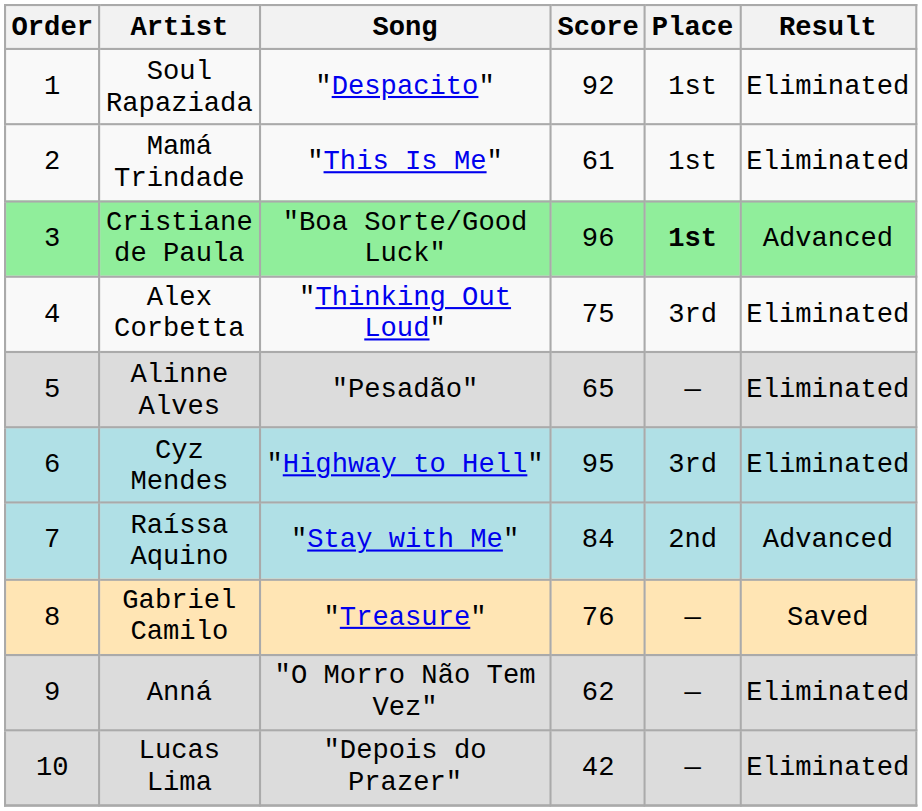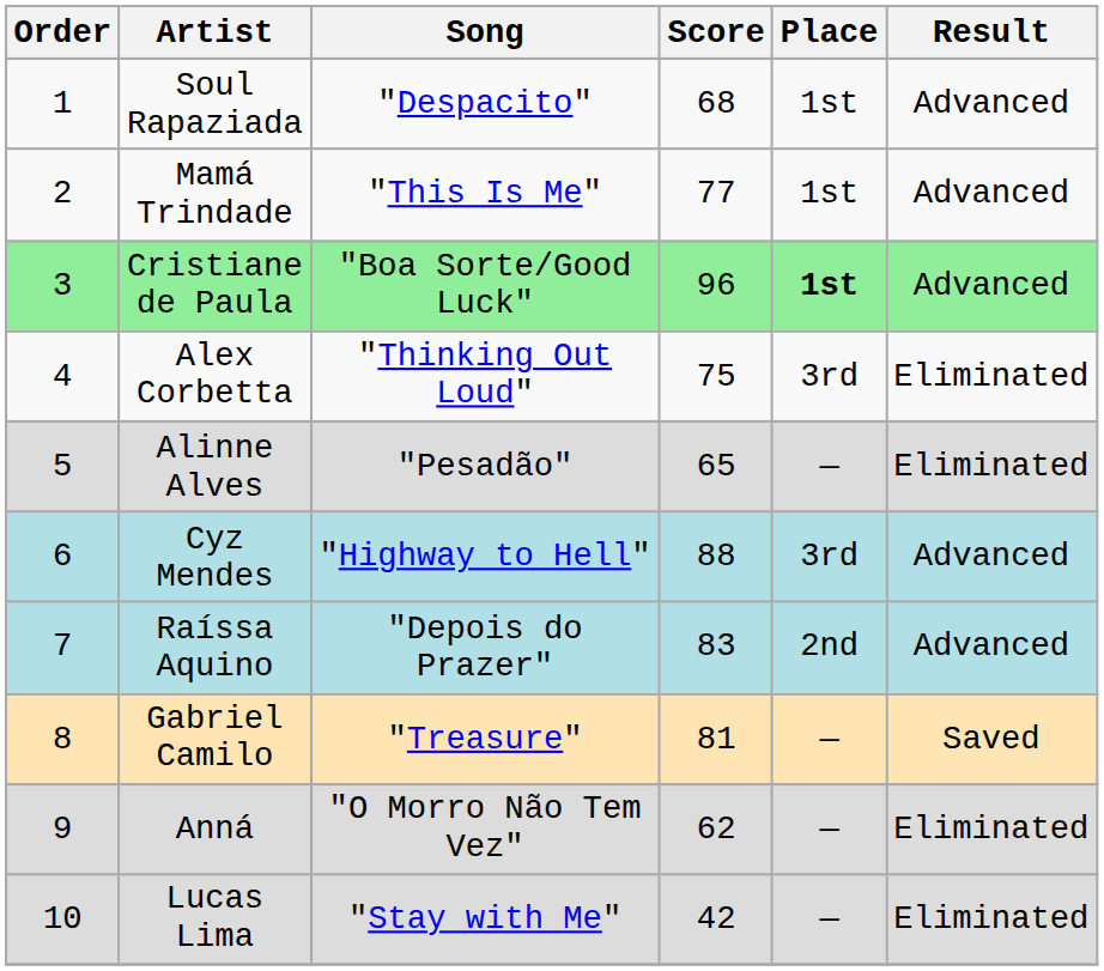Soul Rapaziada | Score: 92 -> 68
Soul Rapaziada | Result: Eliminated -> Advanced
Mamá Trindade | Score: 61 -> 77
Mamá Trindade | Result: Eliminated -> Advanced
Cyz Mendes | Score: 95 -> 88
Cyz Mendes | Result: Eliminated -> Advanced
Raíssa Aquino | Song: "Stay with Me" -> "Depois do Prazer"
Raíssa Aquino | Score: 84 -> 83
Gabriel Camilo | Score: 76 -> 81
Lucas Lima | Song: "Depois do Prazer" -> "Stay with Me"
